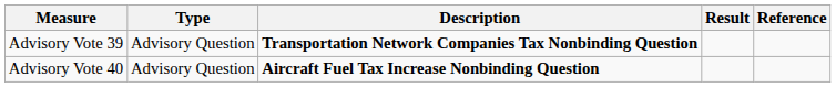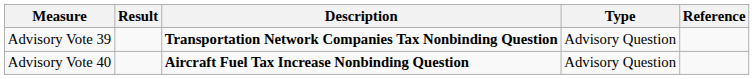columns swapped: Type <-> Result
